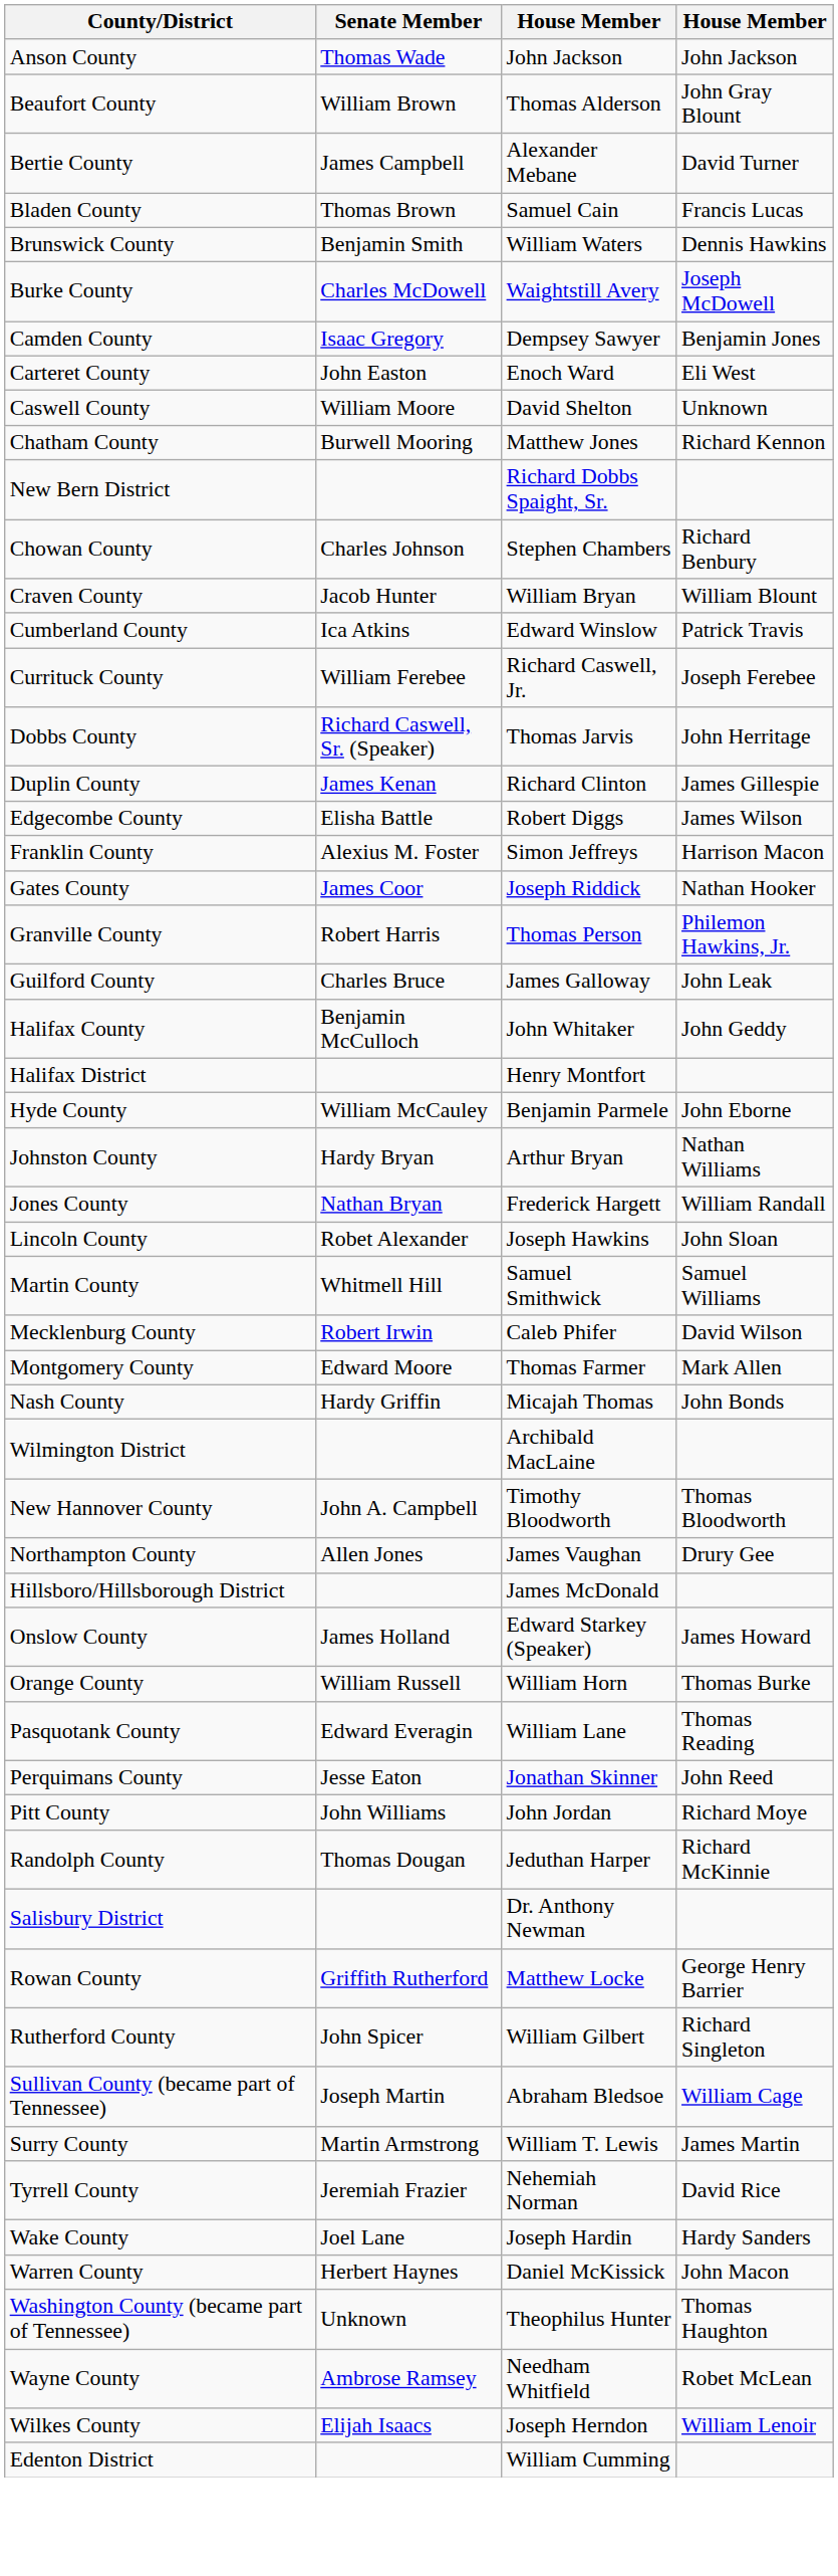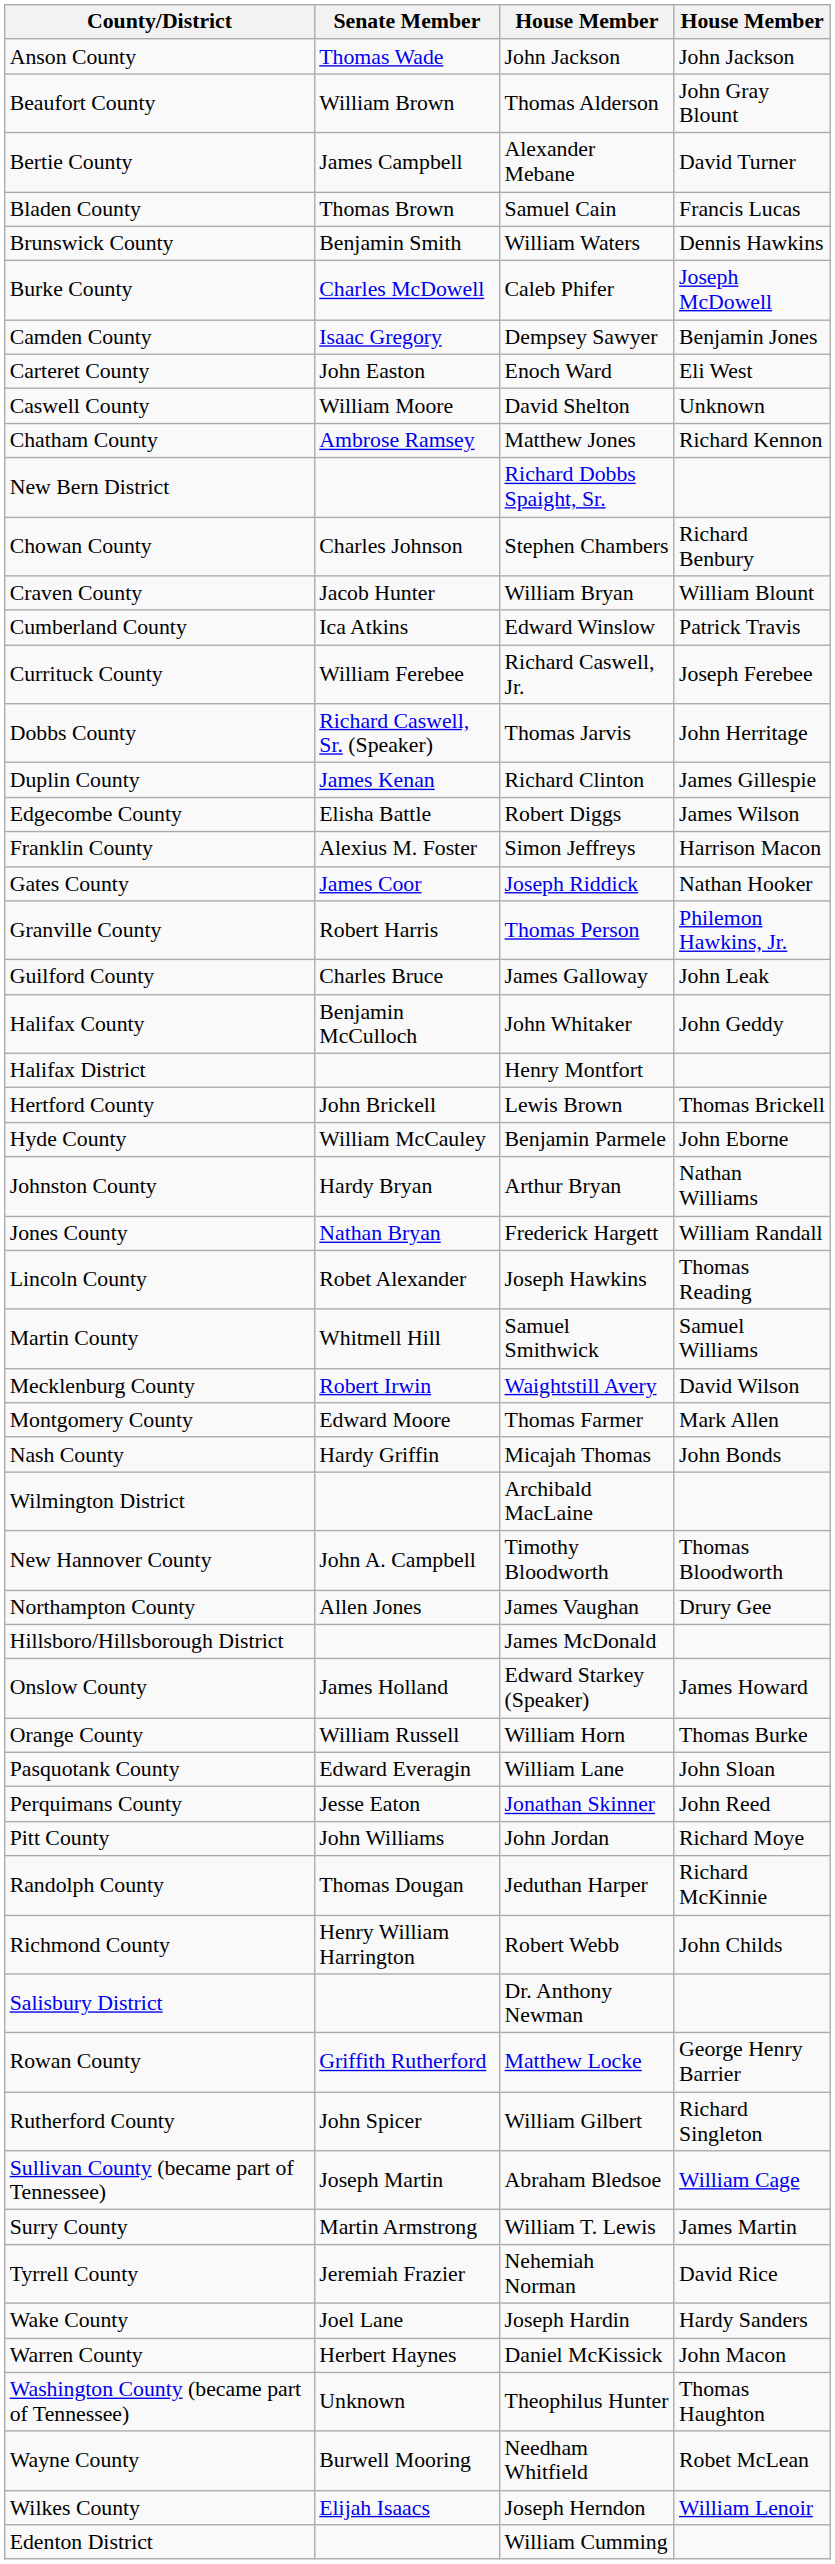Burke County | column 3: Waightstill Avery -> Caleb Phifer
Chatham County | Senate Member: Burwell Mooring -> Ambrose Ramsey
+ row: Hertford County | John Brickell | Lewis Brown | Thomas Brickell
Lincoln County | column 4: John Sloan -> Thomas Reading
Mecklenburg County | column 3: Caleb Phifer -> Waightstill Avery
Pasquotank County | column 4: Thomas Reading -> John Sloan
+ row: Richmond County | Henry William Harrington | Robert Webb | John Childs
Wayne County | Senate Member: Ambrose Ramsey -> Burwell Mooring
